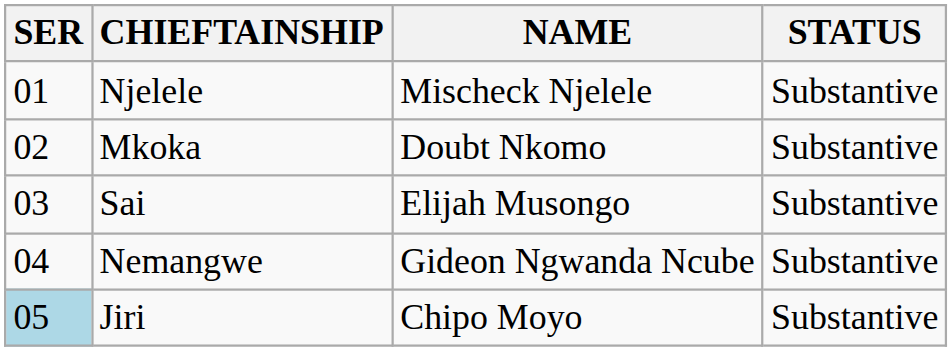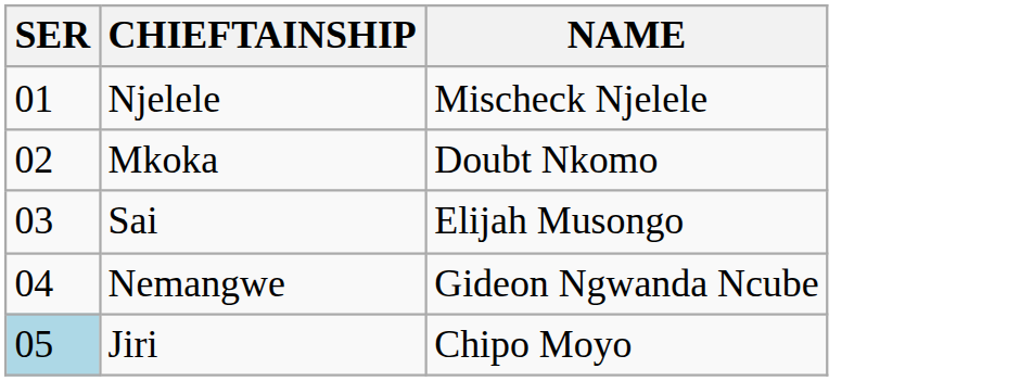- column: STATUS | Substantive | Substantive | Substantive | Substantive | Substantive
